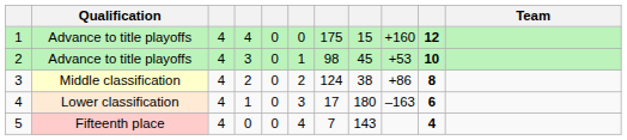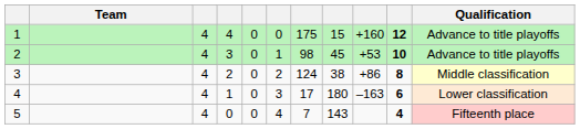columns swapped: Team <-> Qualification
